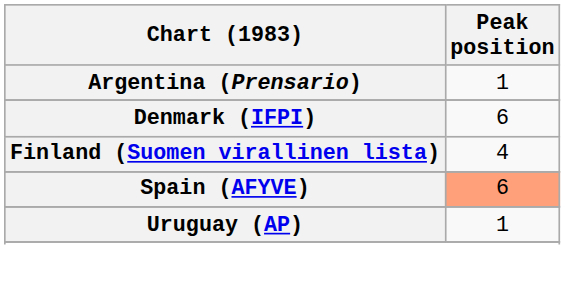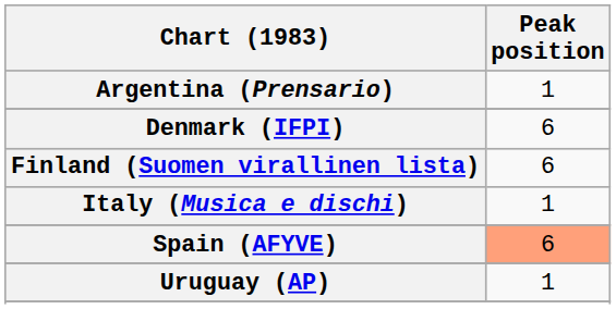Finland (Suomen virallinen lista) | Peak position: 4 -> 6
+ row: Italy (Musica e dischi) | 1
